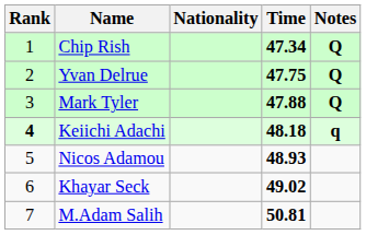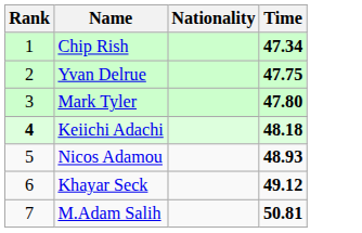- column: Notes | Q | Q | Q | q
Mark Tyler | Time: 47.88 -> 47.80
Khayar Seck | Time: 49.02 -> 49.12
